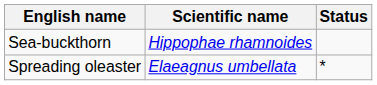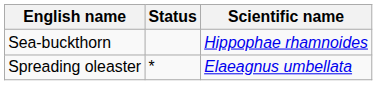columns swapped: Scientific name <-> Status
